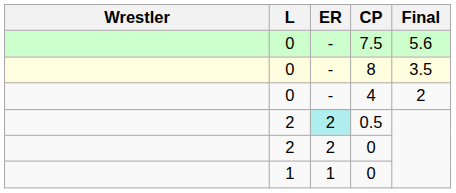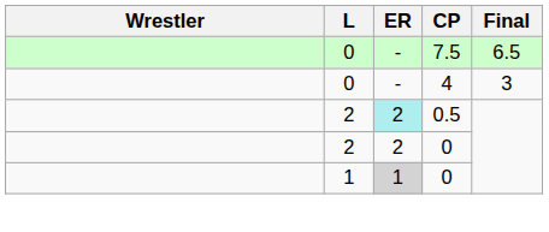7.5 | Final: 5.6 -> 6.5
- row: 0 | - | 8 | 3.5
4 | Final: 2 -> 3
1 / 0 | ER: no background -> lightgrey background
